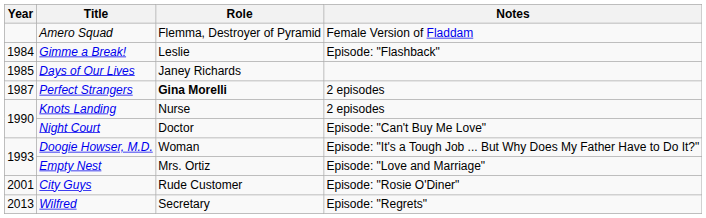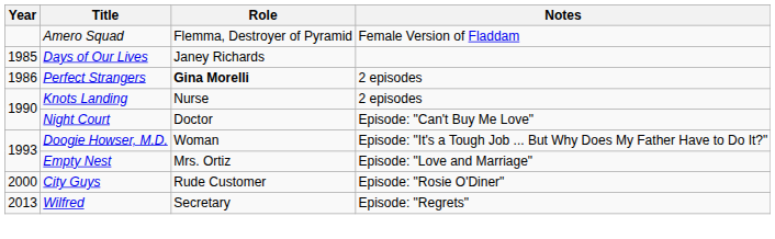- row: 1984 | Gimme a Break! | Leslie | Episode: "Flashback"
Perfect Strangers | Year: 1987 -> 1986
City Guys | Year: 2001 -> 2000
